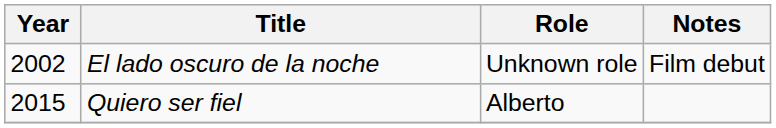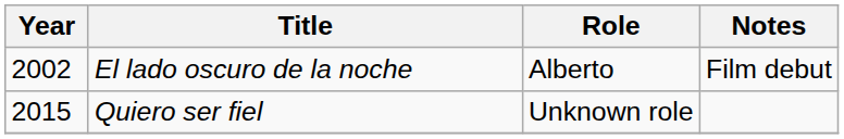El lado oscuro de la noche | Role: Unknown role -> Alberto
Quiero ser fiel | Role: Alberto -> Unknown role
